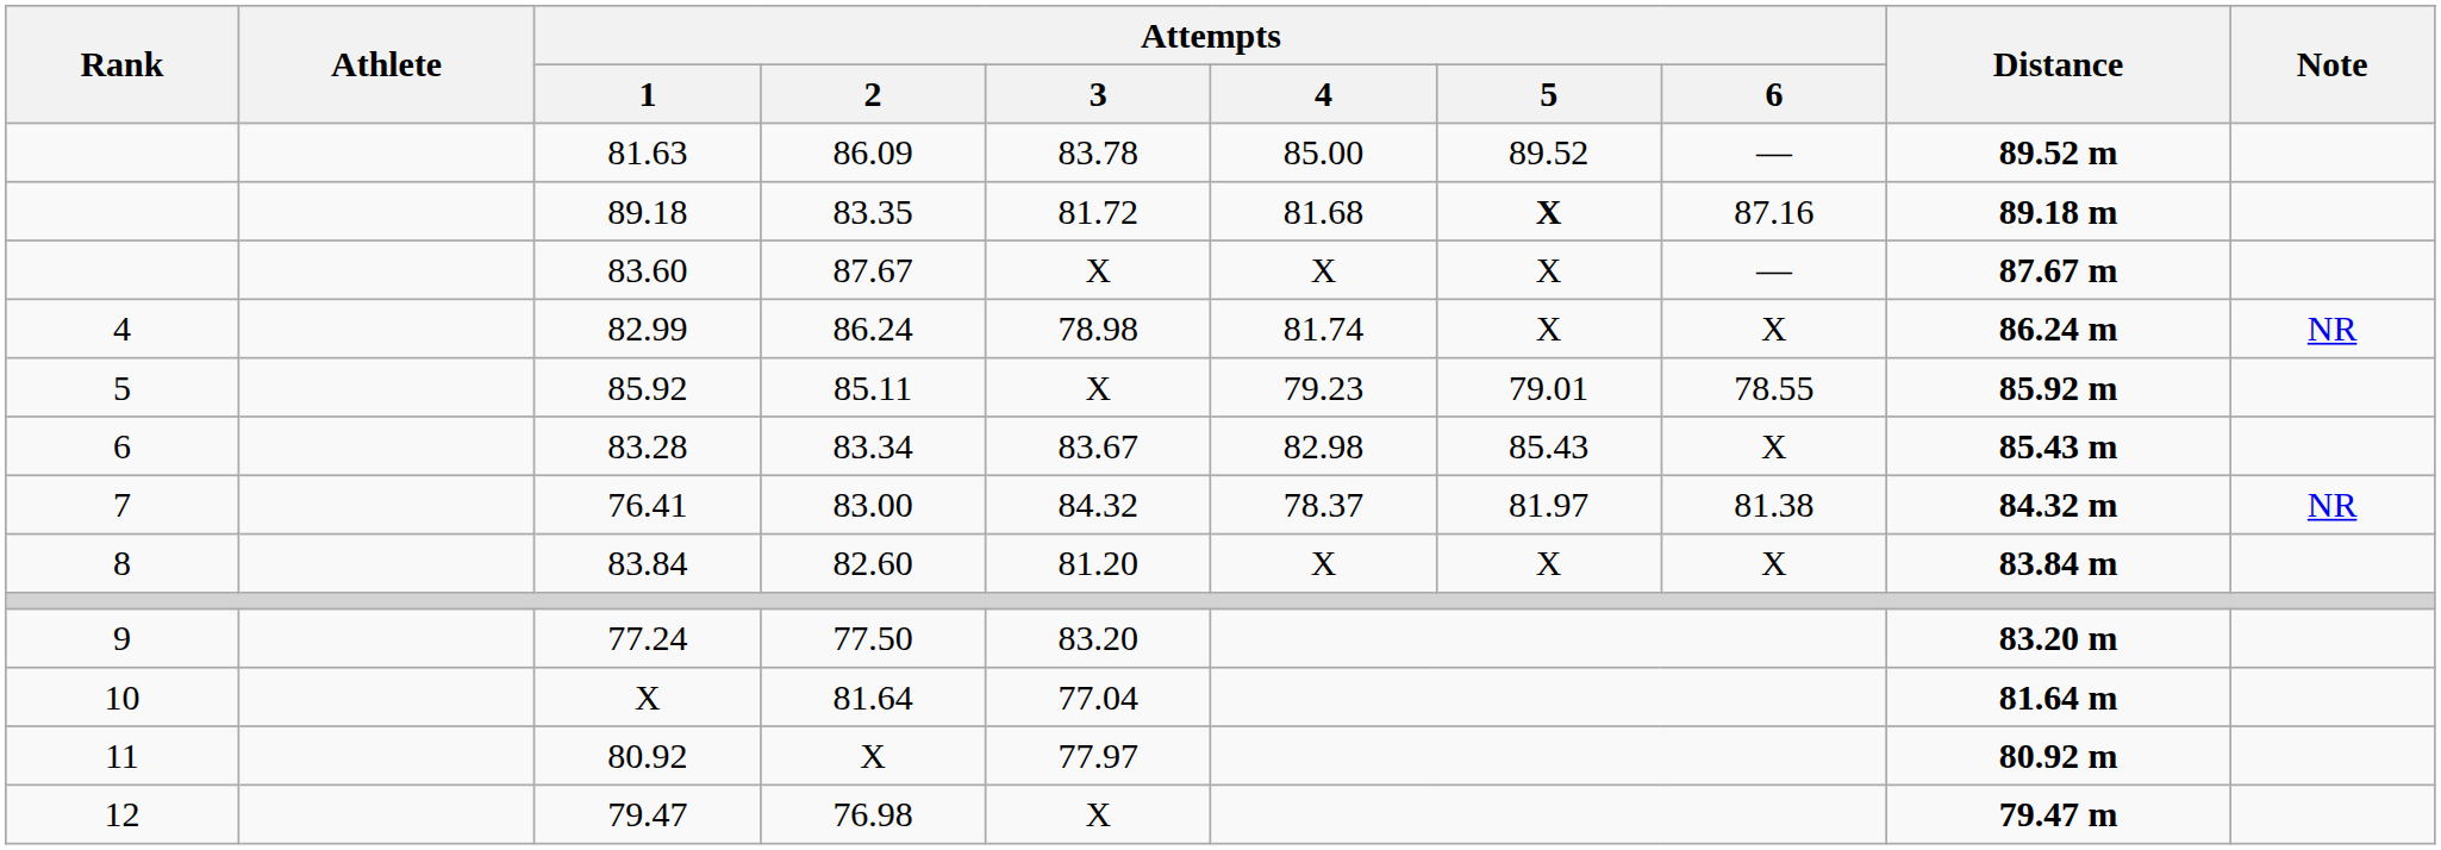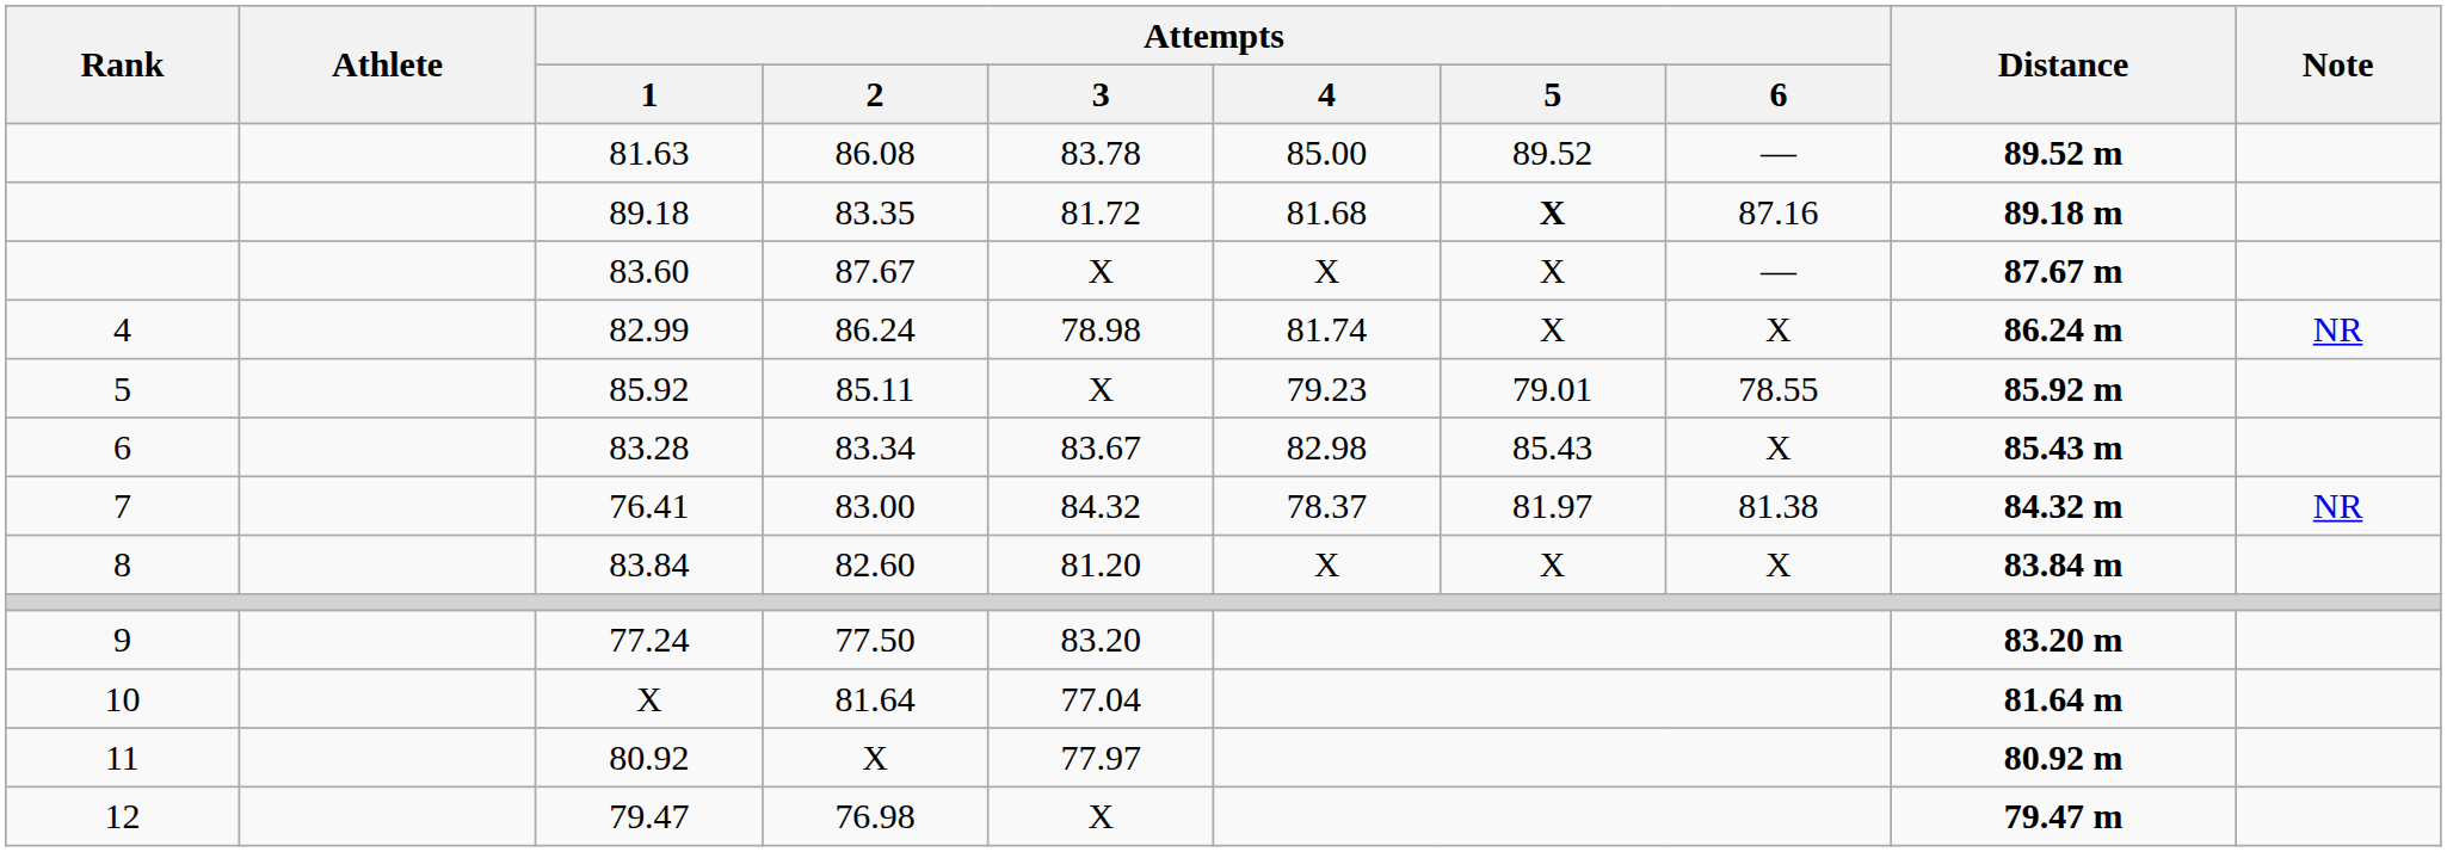81.63 | Attempts / 2: 86.09 -> 86.08
